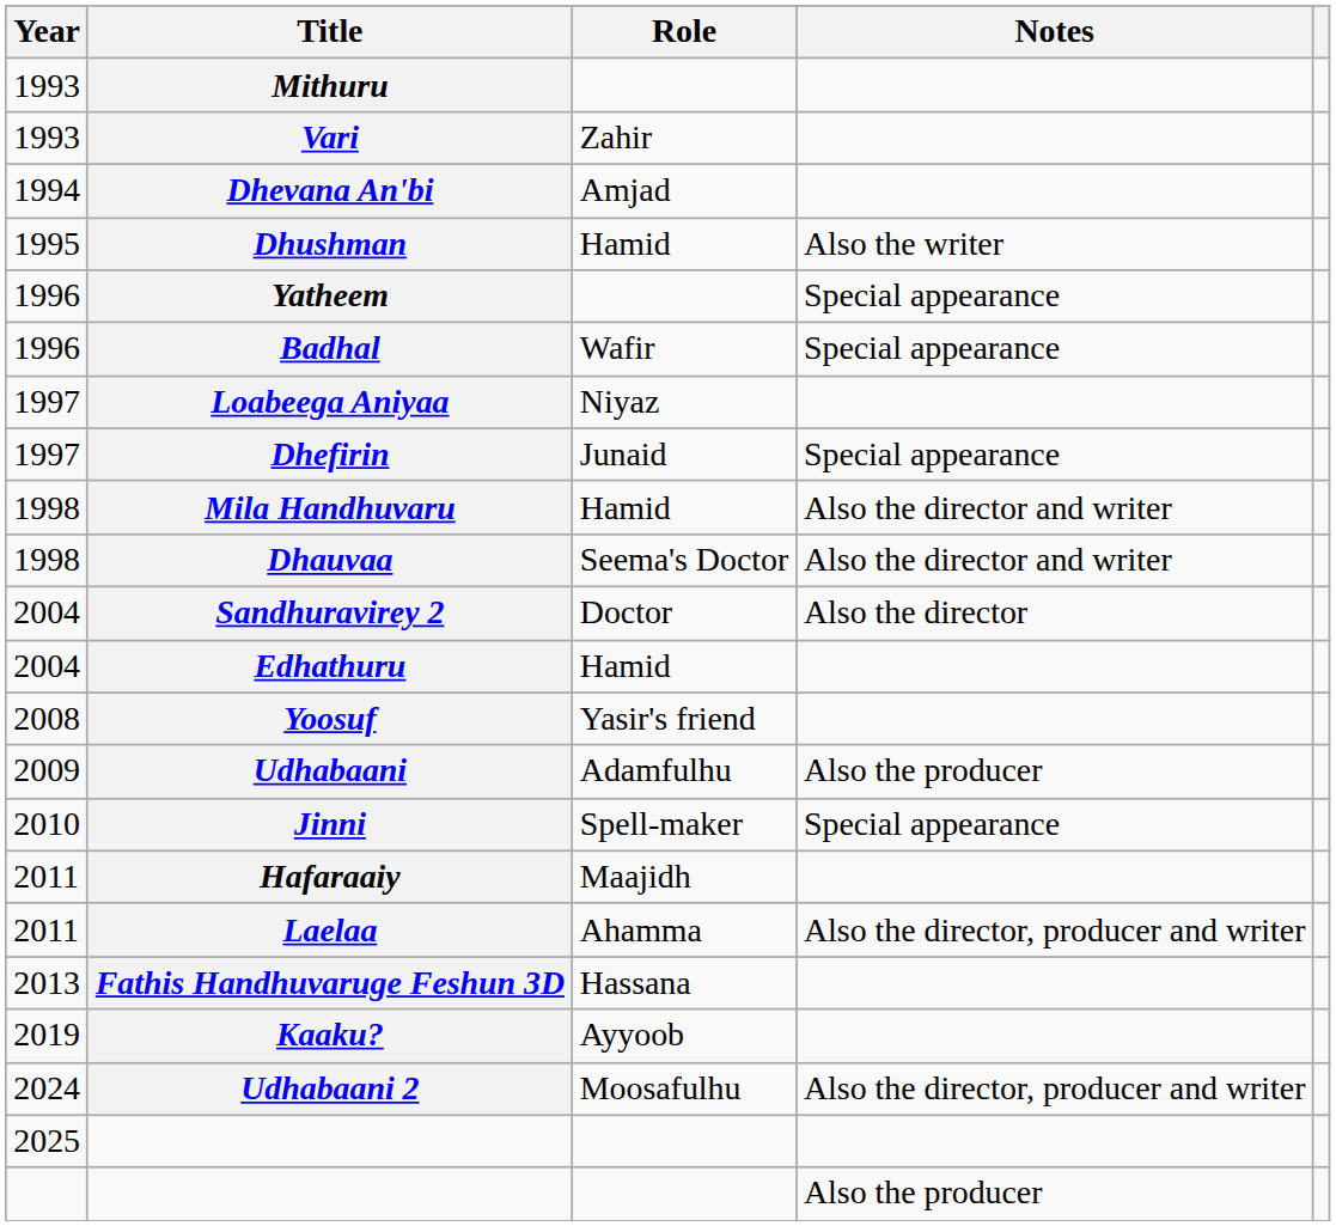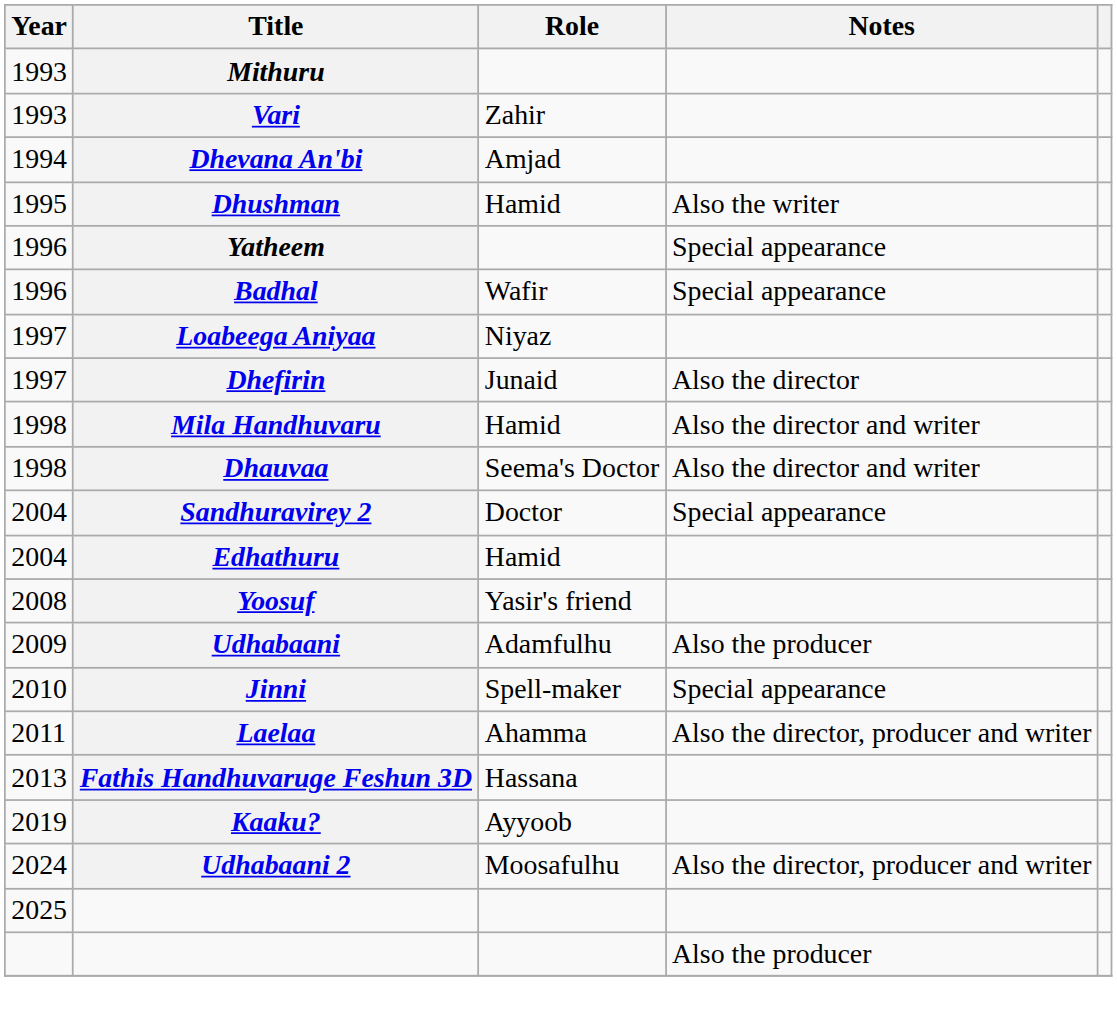Dhefirin | Notes: Special appearance -> Also the director
Sandhuravirey 2 | Notes: Also the director -> Special appearance
- row: 2011 | Hafaraaiy | Maajidh
